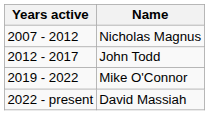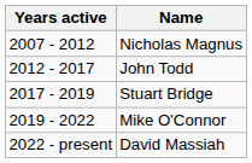+ row: 2017 - 2019 | Stuart Bridge
